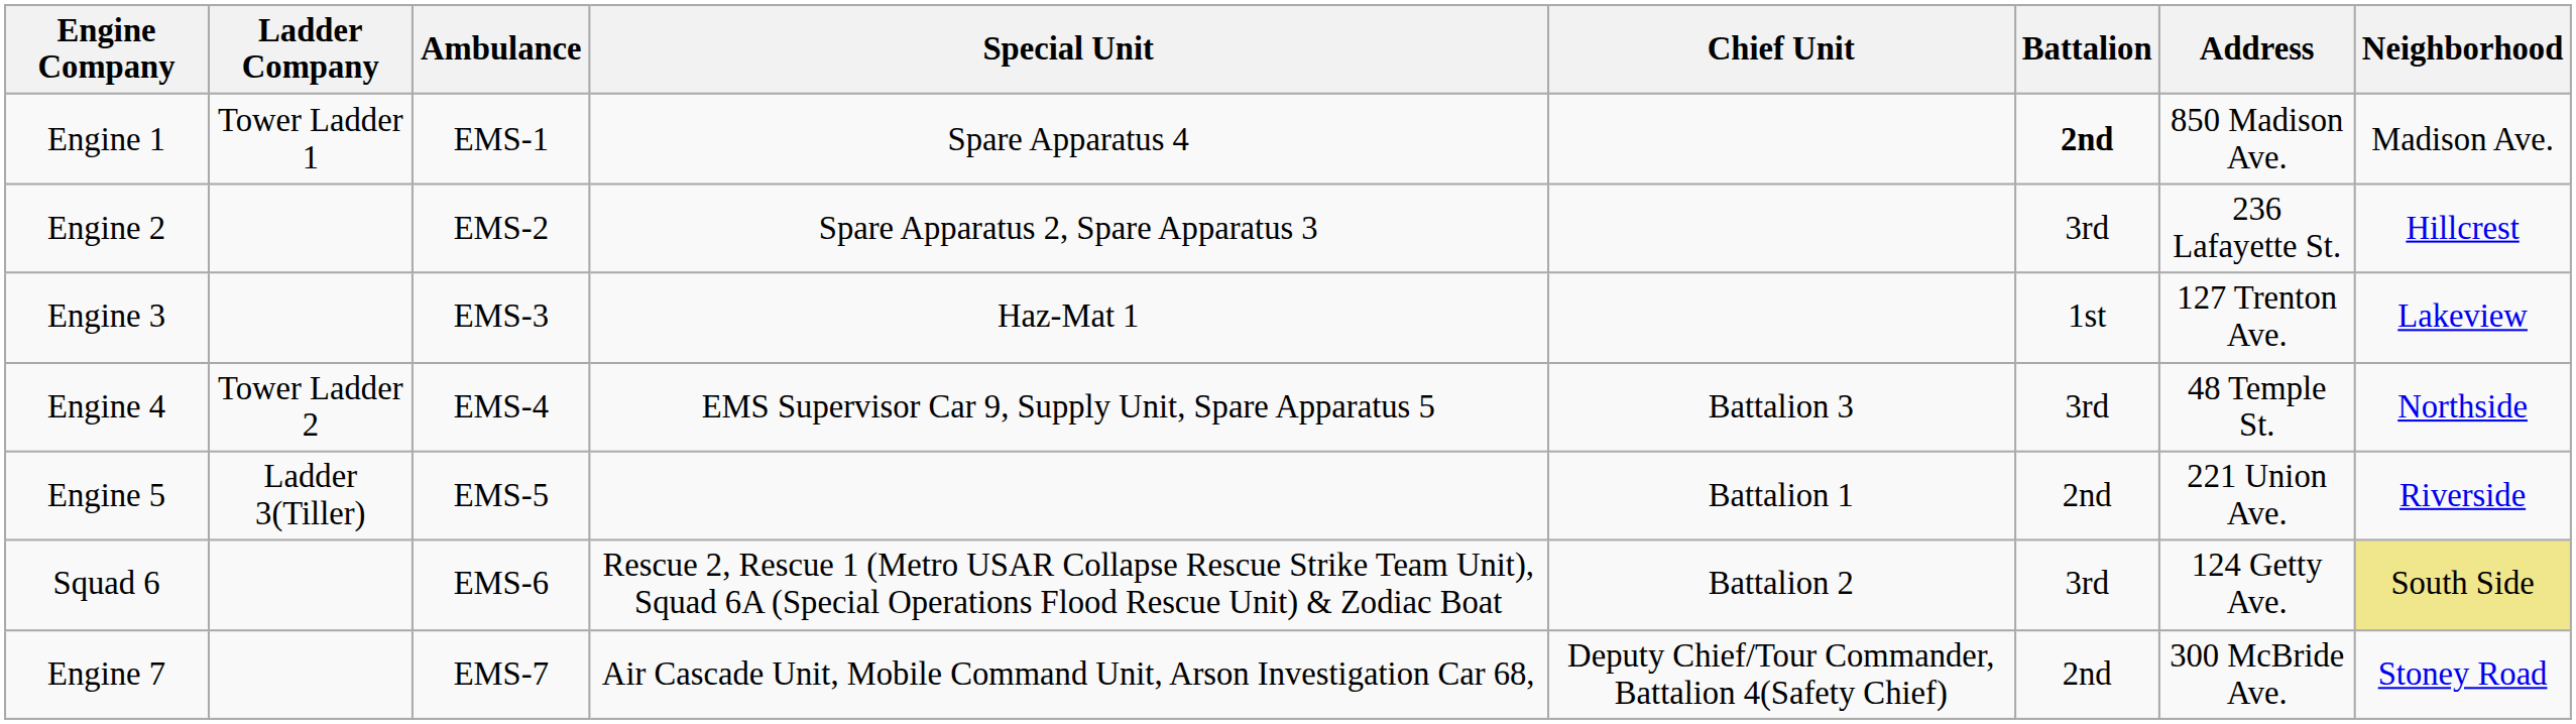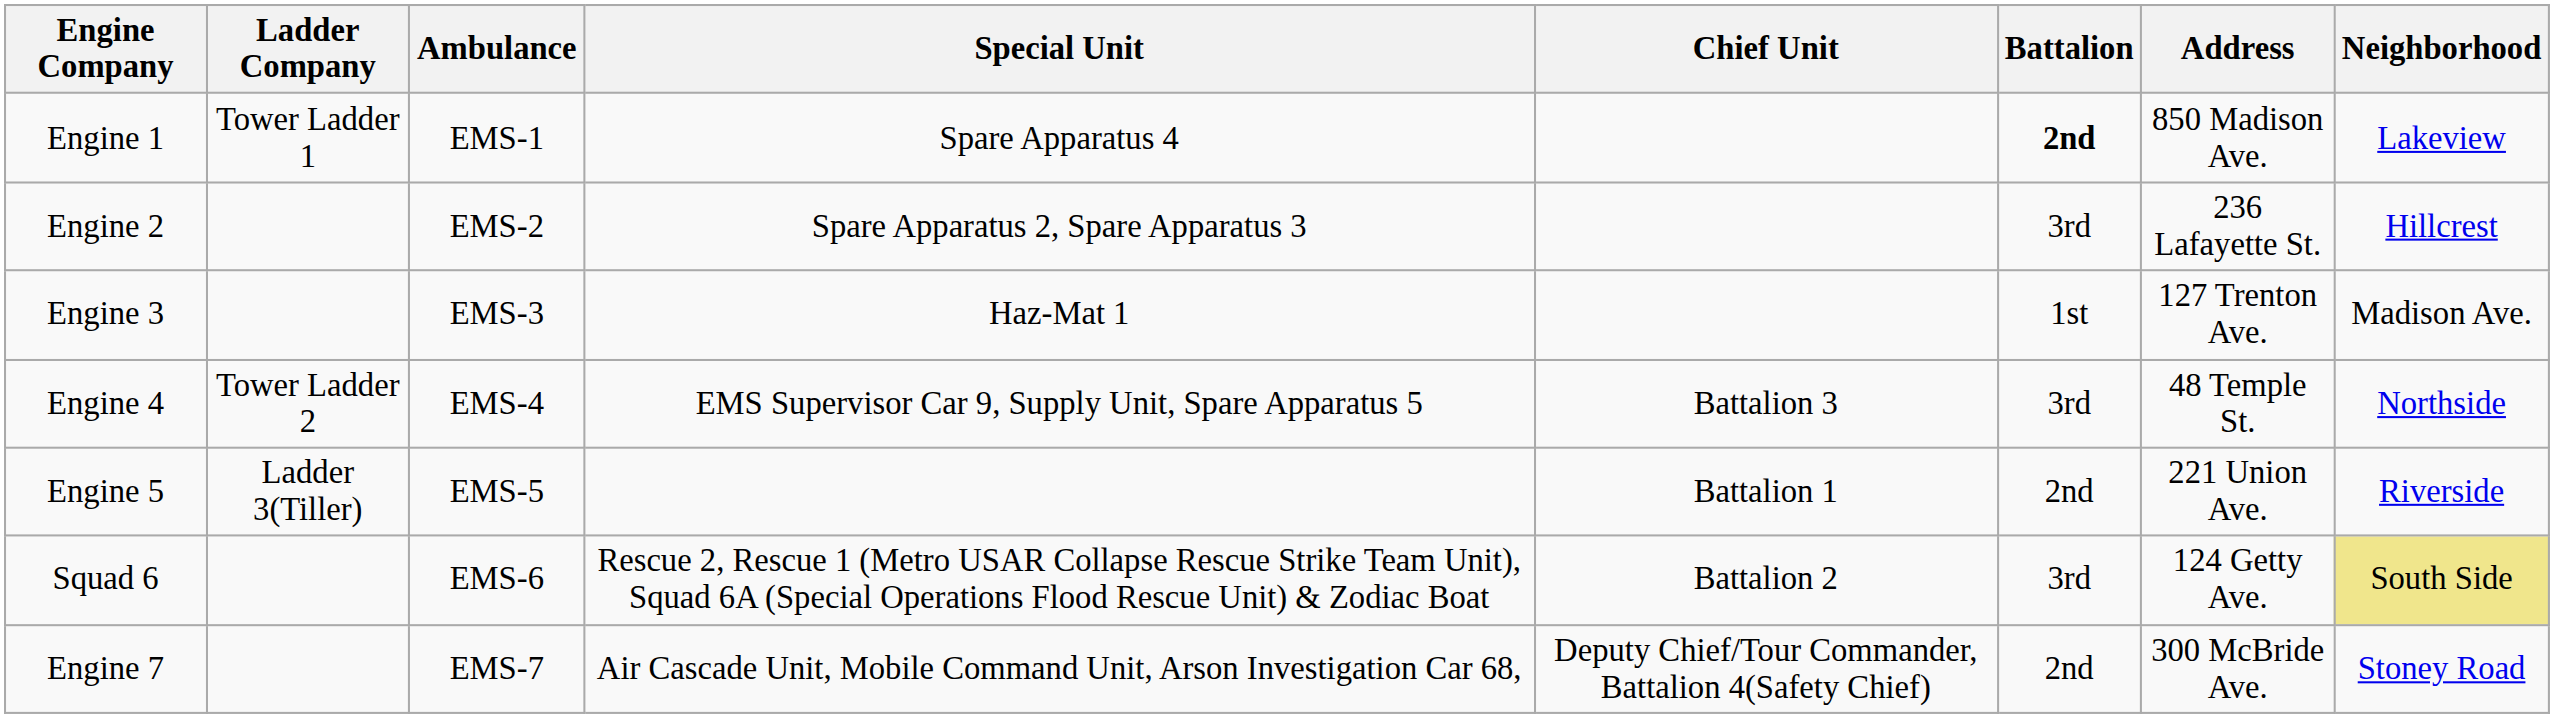Engine 1 | Neighborhood: Madison Ave. -> Lakeview
Engine 3 | Neighborhood: Lakeview -> Madison Ave.
